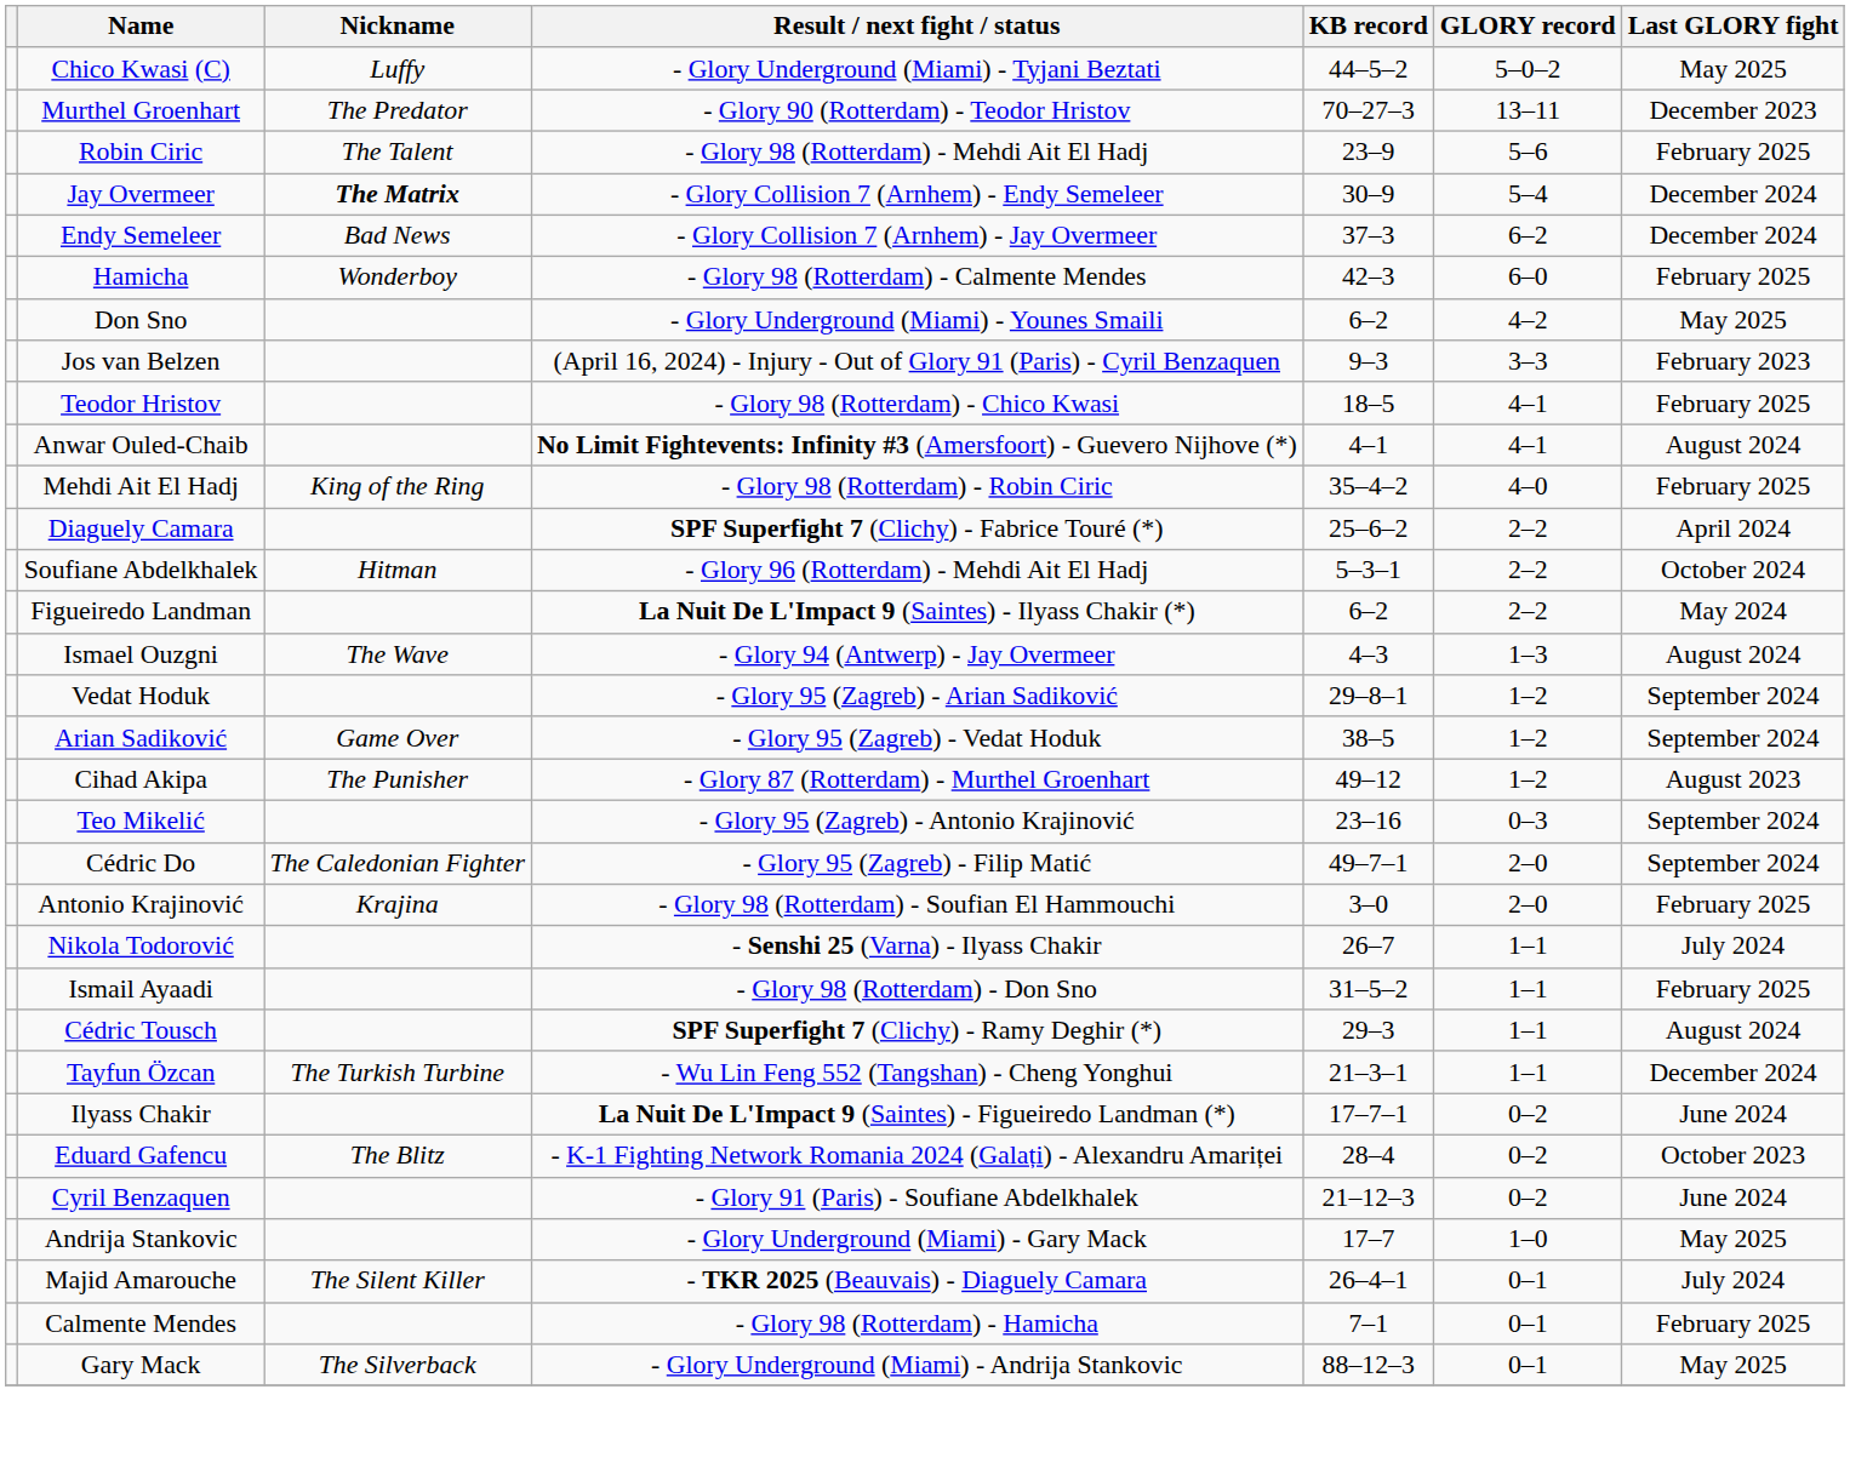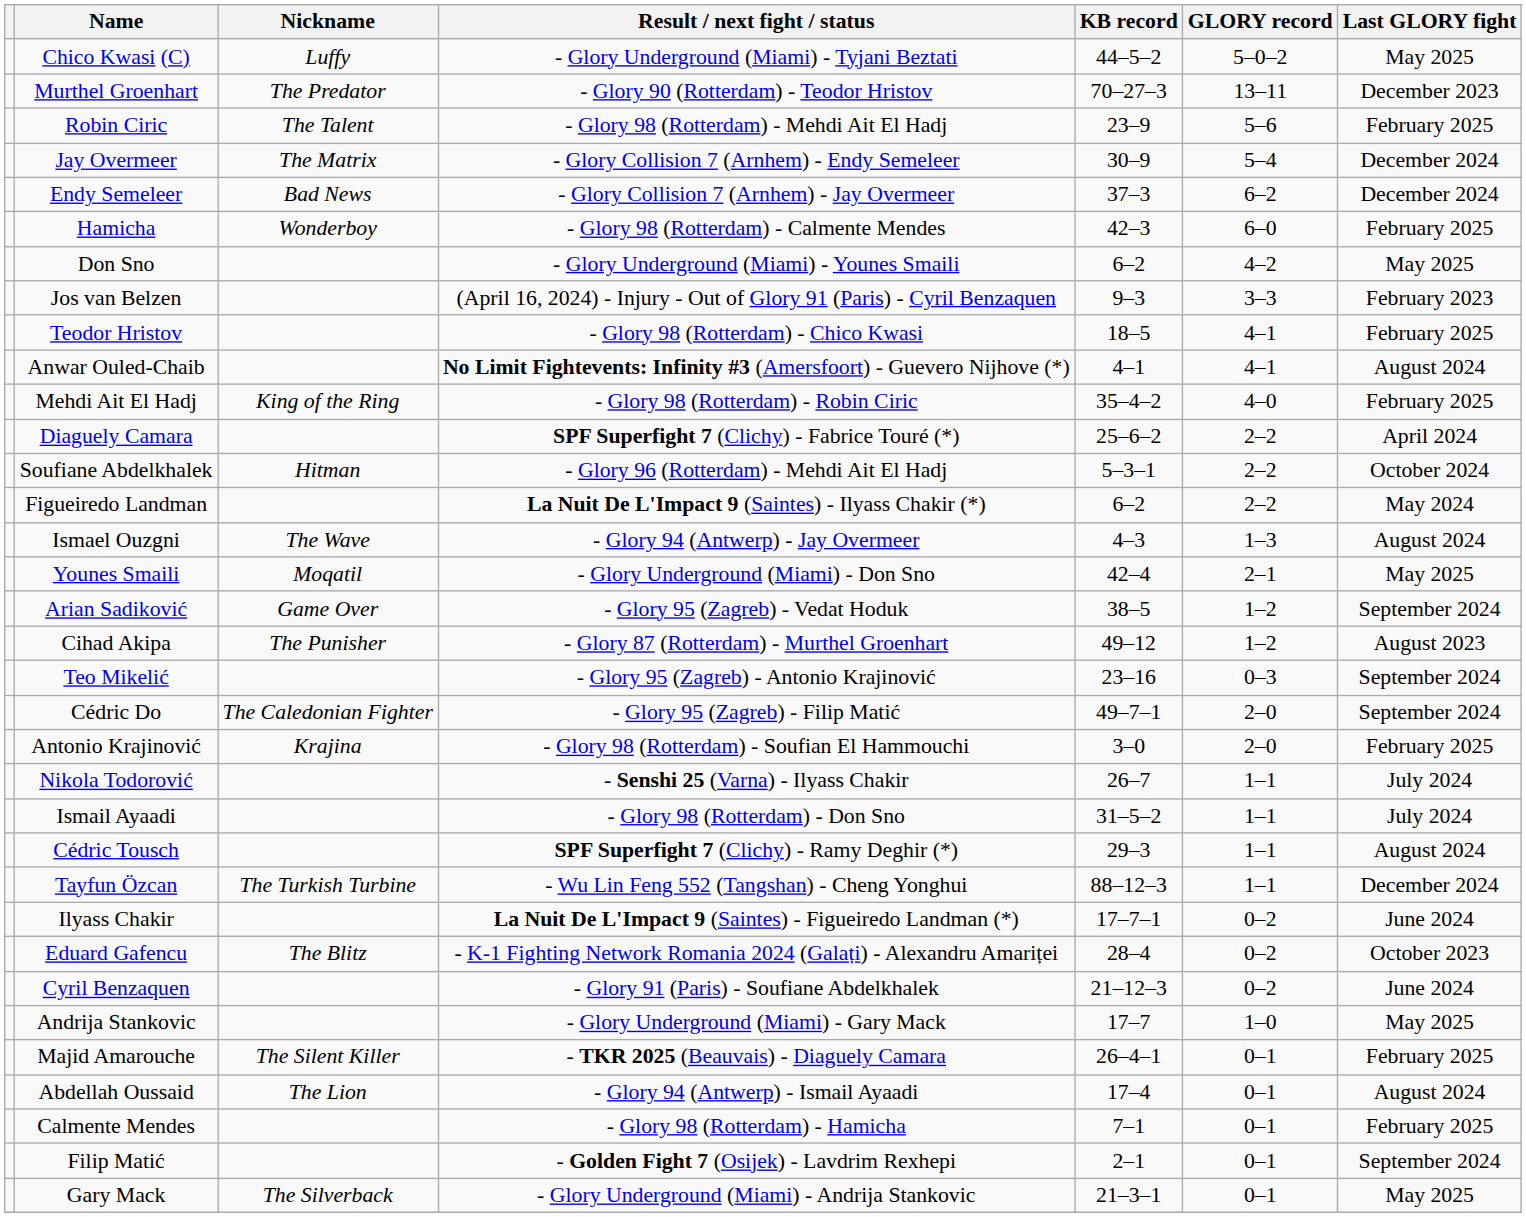Jay Overmeer | Nickname: bold -> normal
+ row: Younes Smaili | Moqatil | - Glory Underground (Miami) - Don Sno | 42–4 | 2–1 | May 2025
- row: Vedat Hoduk | - Glory 95 (Zagreb) - Arian Sadiković | 29–8–1 | 1–2 | September 2024
Ismail Ayaadi | Last GLORY fight: February 2025 -> July 2024
Tayfun Özcan | KB record: 21–3–1 -> 88–12–3
Majid Amarouche | Last GLORY fight: July 2024 -> February 2025
+ row: Abdellah Oussaid | The Lion | - Glory 94 (Antwerp) - Ismail Ayaadi | 17–4 | 0–1 | August 2024
+ row: Filip Matić | - Golden Fight 7 (Osijek) - Lavdrim Rexhepi | 2–1 | 0–1 | September 2024
Gary Mack | KB record: 88–12–3 -> 21–3–1
